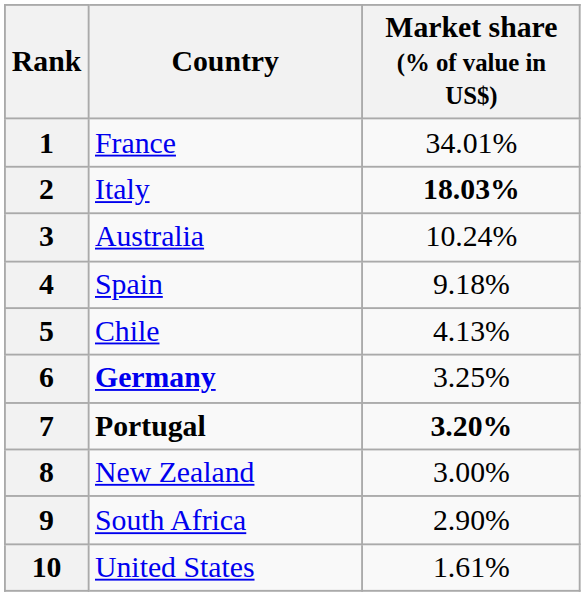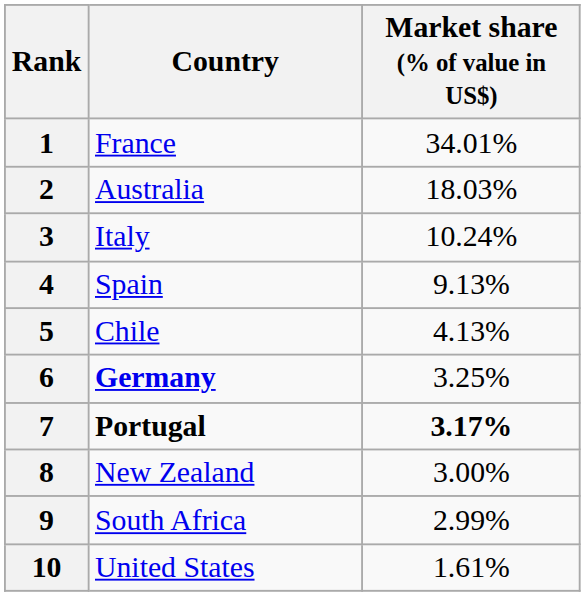2 | Country: Italy -> Australia
2 | Market share (% of value in US$): bold -> normal
3 | Country: Australia -> Italy
4 | Market share (% of value in US$): 9.18% -> 9.13%
7 | Market share (% of value in US$): 3.20% -> 3.17%
9 | Market share (% of value in US$): 2.90% -> 2.99%
